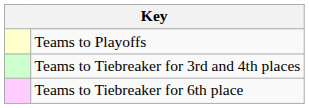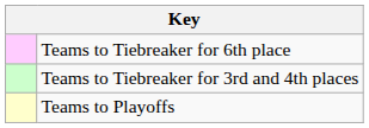rows swapped: Teams to Playoffs <-> Teams to Tiebreaker for 6th place
